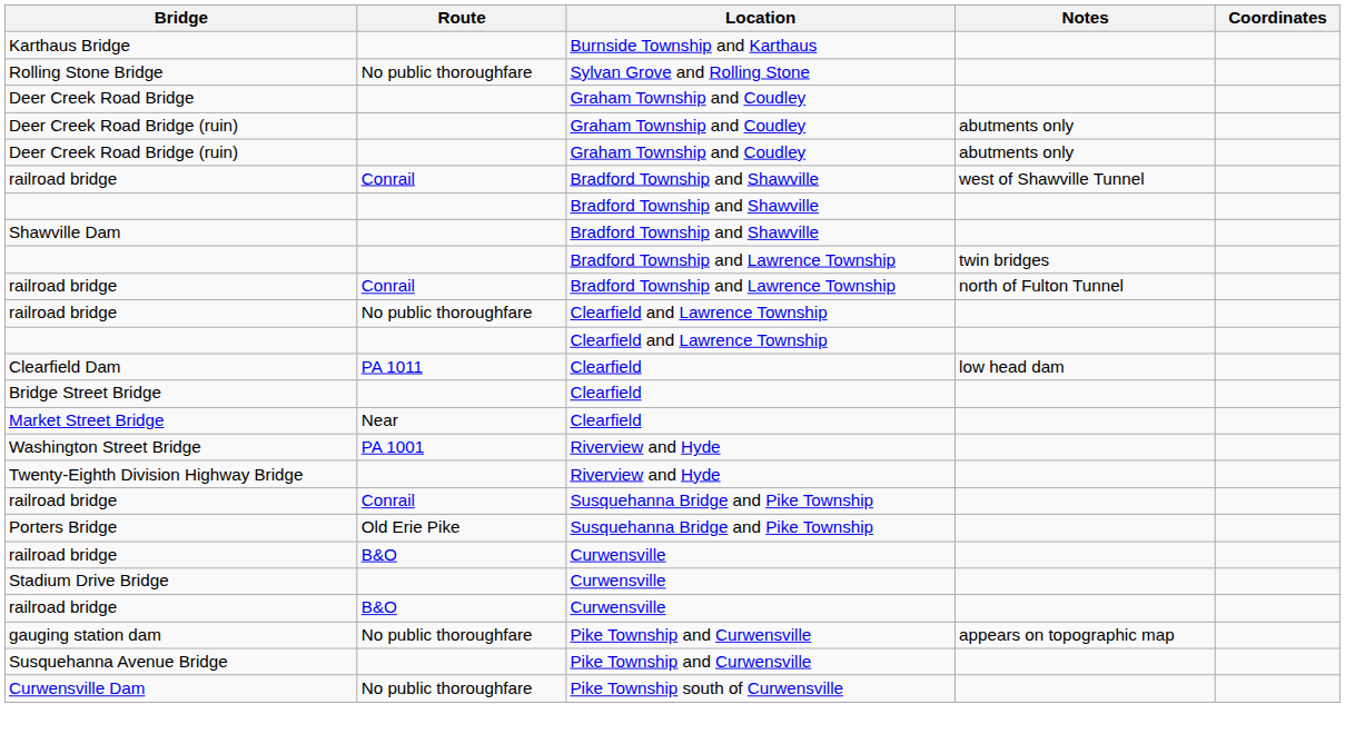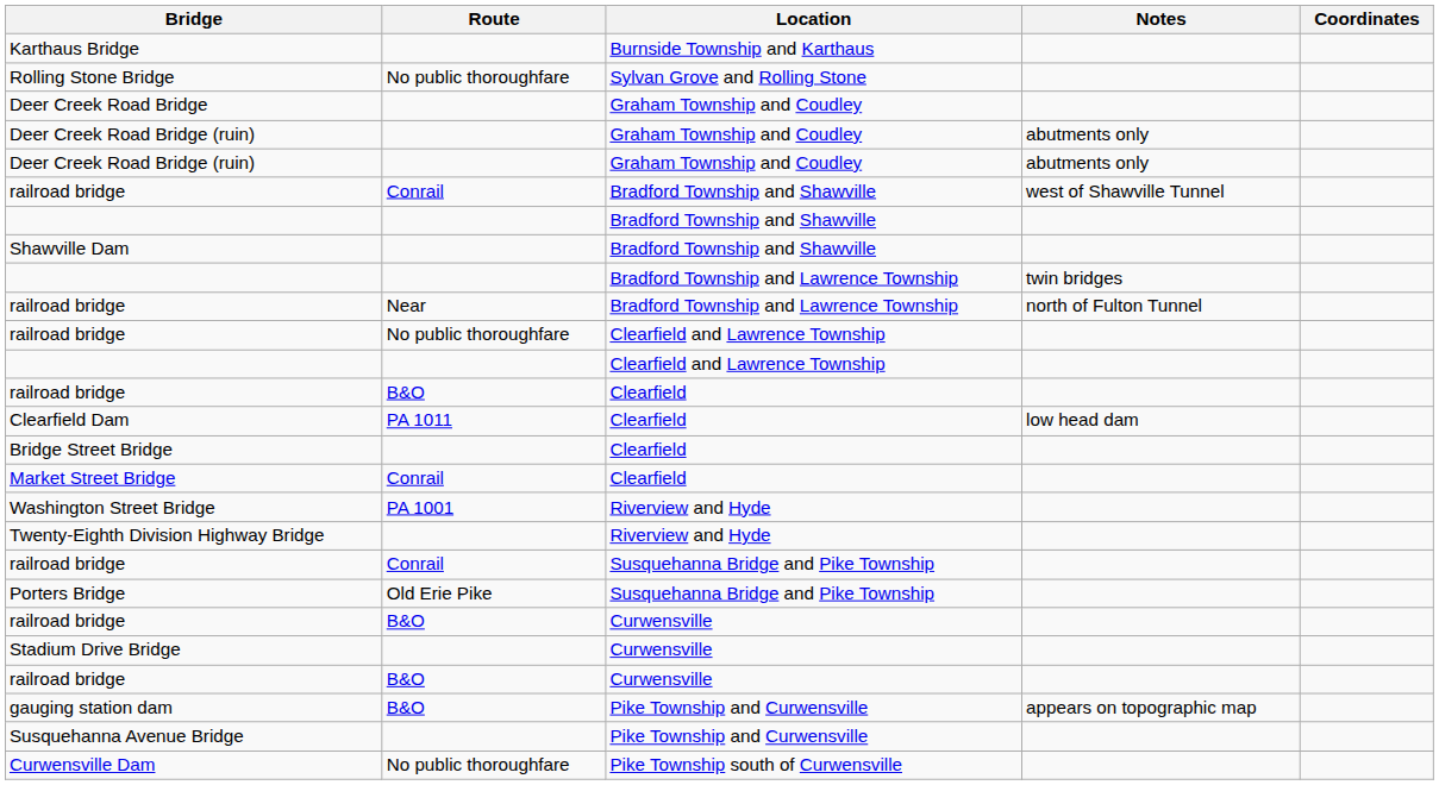railroad bridge / Bradford Township and Lawrence Township | Route: Conrail -> Near
+ row: railroad bridge | B&O | Clearfield
Market Street Bridge | Route: Near -> Conrail
gauging station dam | Route: No public thoroughfare -> B&O
